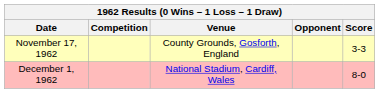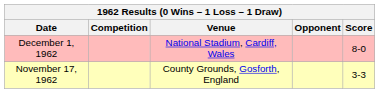rows swapped: November 17, 1962 <-> December 1, 1962
